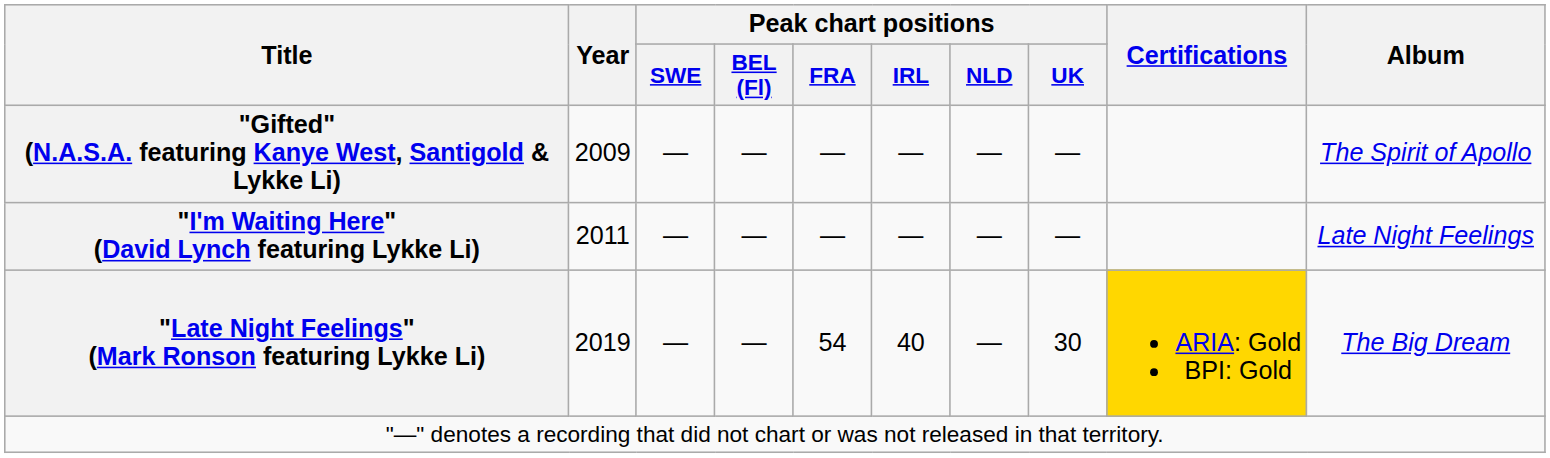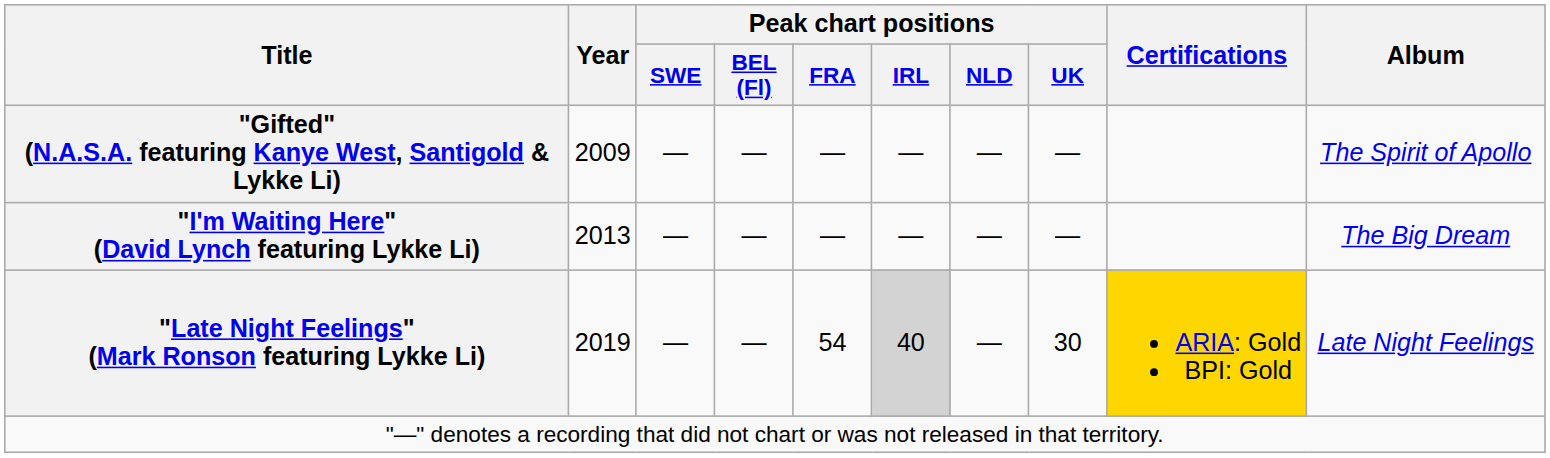"I'm Waiting Here" (David Lynch featuring Lykke Li) | Year: 2011 -> 2013
"I'm Waiting Here" (David Lynch featuring Lykke Li) | Album: Late Night Feelings -> The Big Dream
"Late Night Feelings" (Mark Ronson featuring Lykke Li) | Peak chart positions / IRL: no background -> lightgrey background
"Late Night Feelings" (Mark Ronson featuring Lykke Li) | Album: The Big Dream -> Late Night Feelings
